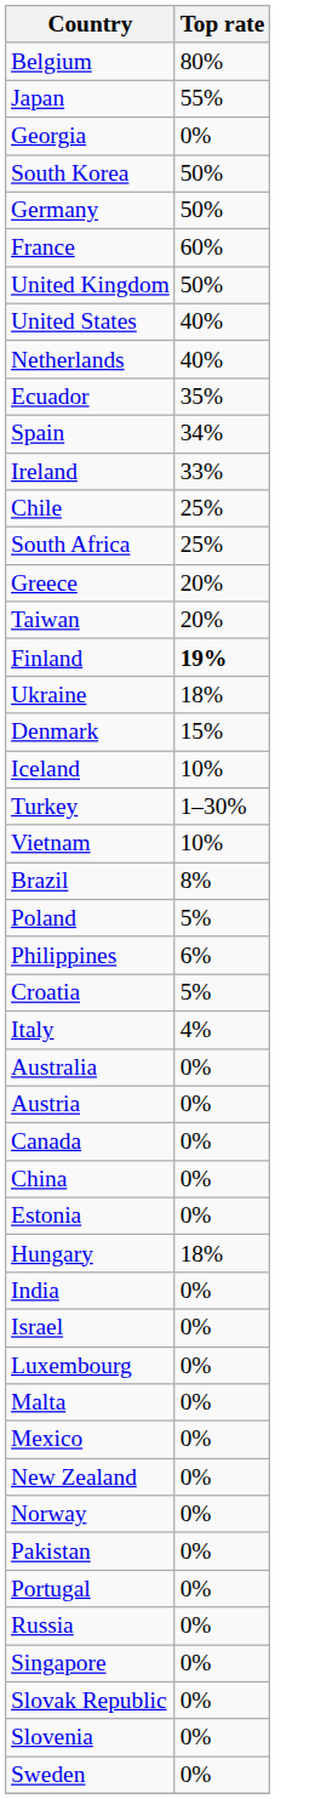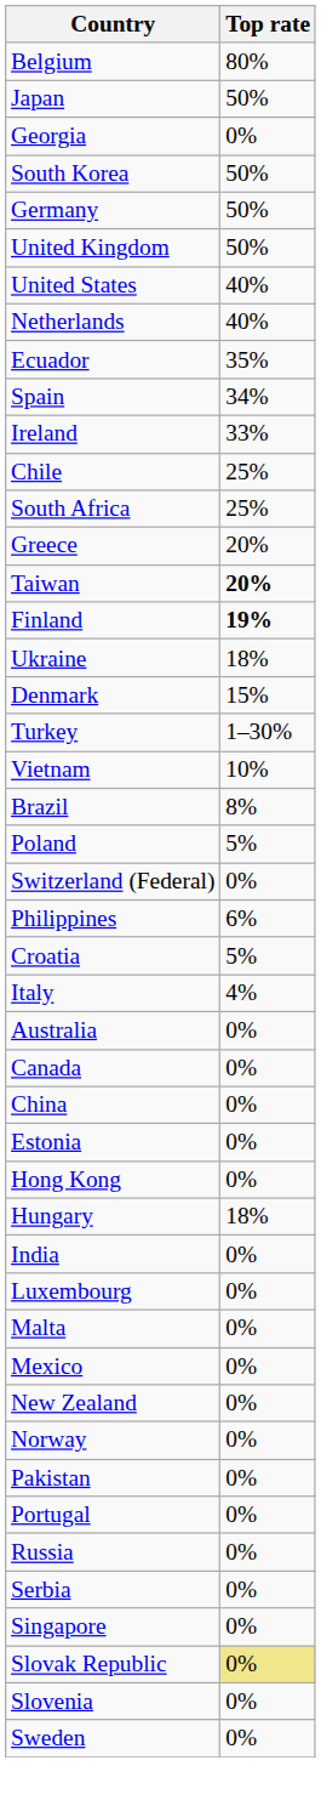Japan | Top rate: 55% -> 50%
- row: France | 60%
Taiwan | Top rate: normal -> bold
- row: Iceland | 10%
+ row: Switzerland (Federal) | 0%
- row: Austria | 0%
+ row: Hong Kong | 0%
- row: Israel | 0%
+ row: Serbia | 0%
Slovak Republic | Top rate: no background -> khaki background
